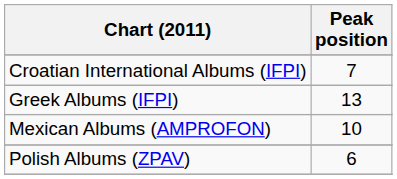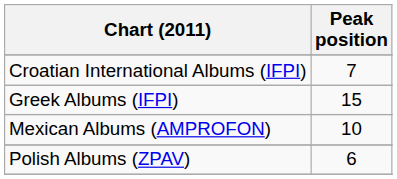Greek Albums (IFPI) | Peak position: 13 -> 15
